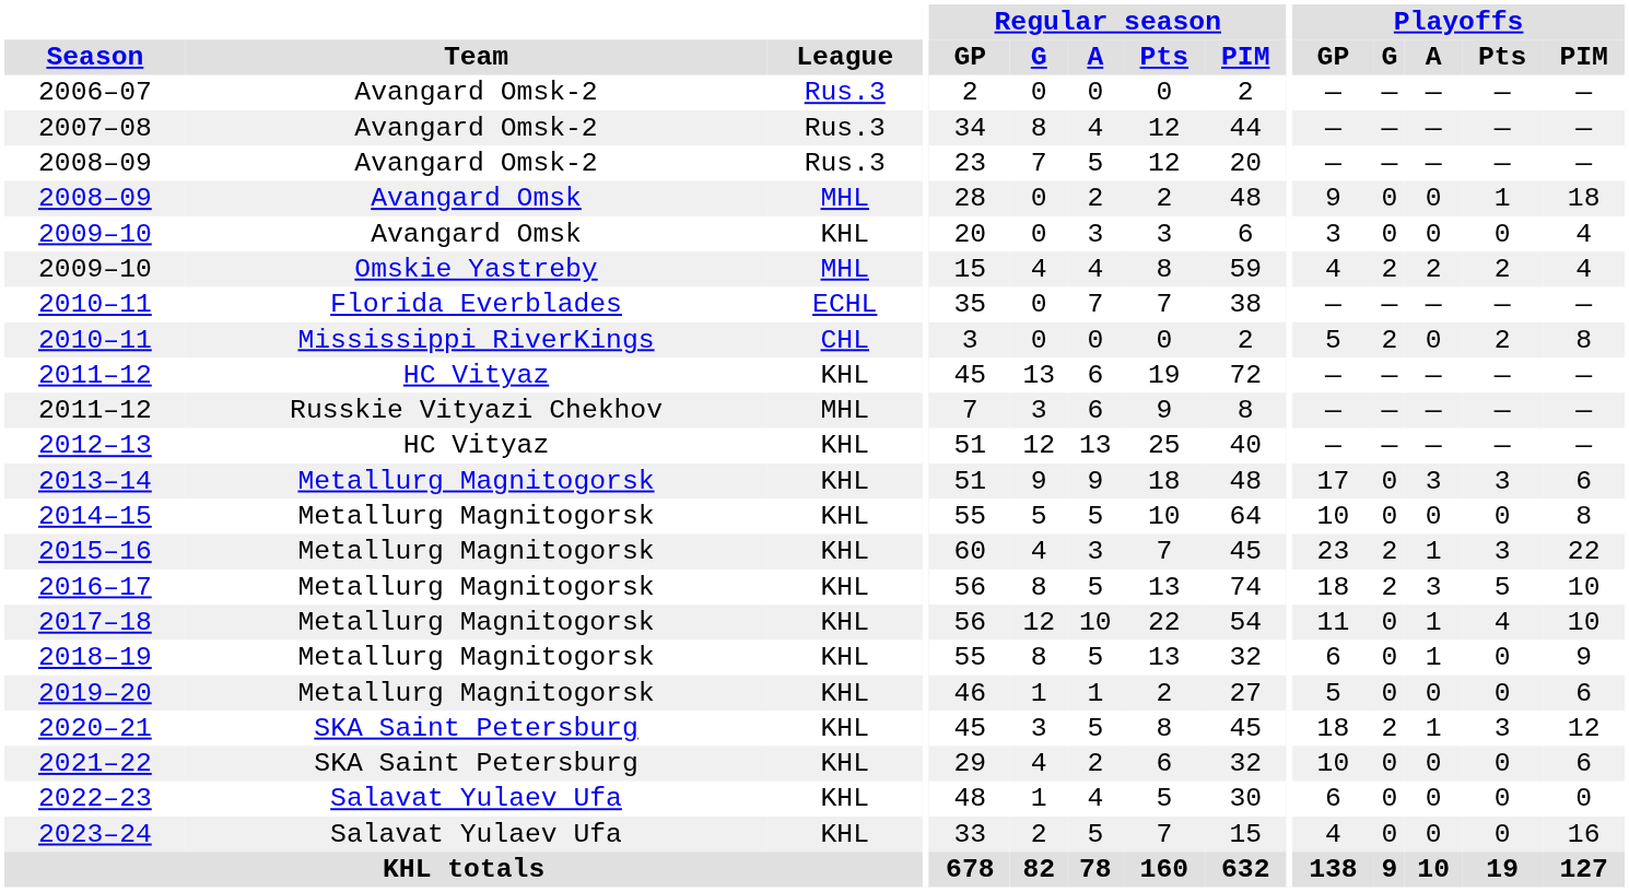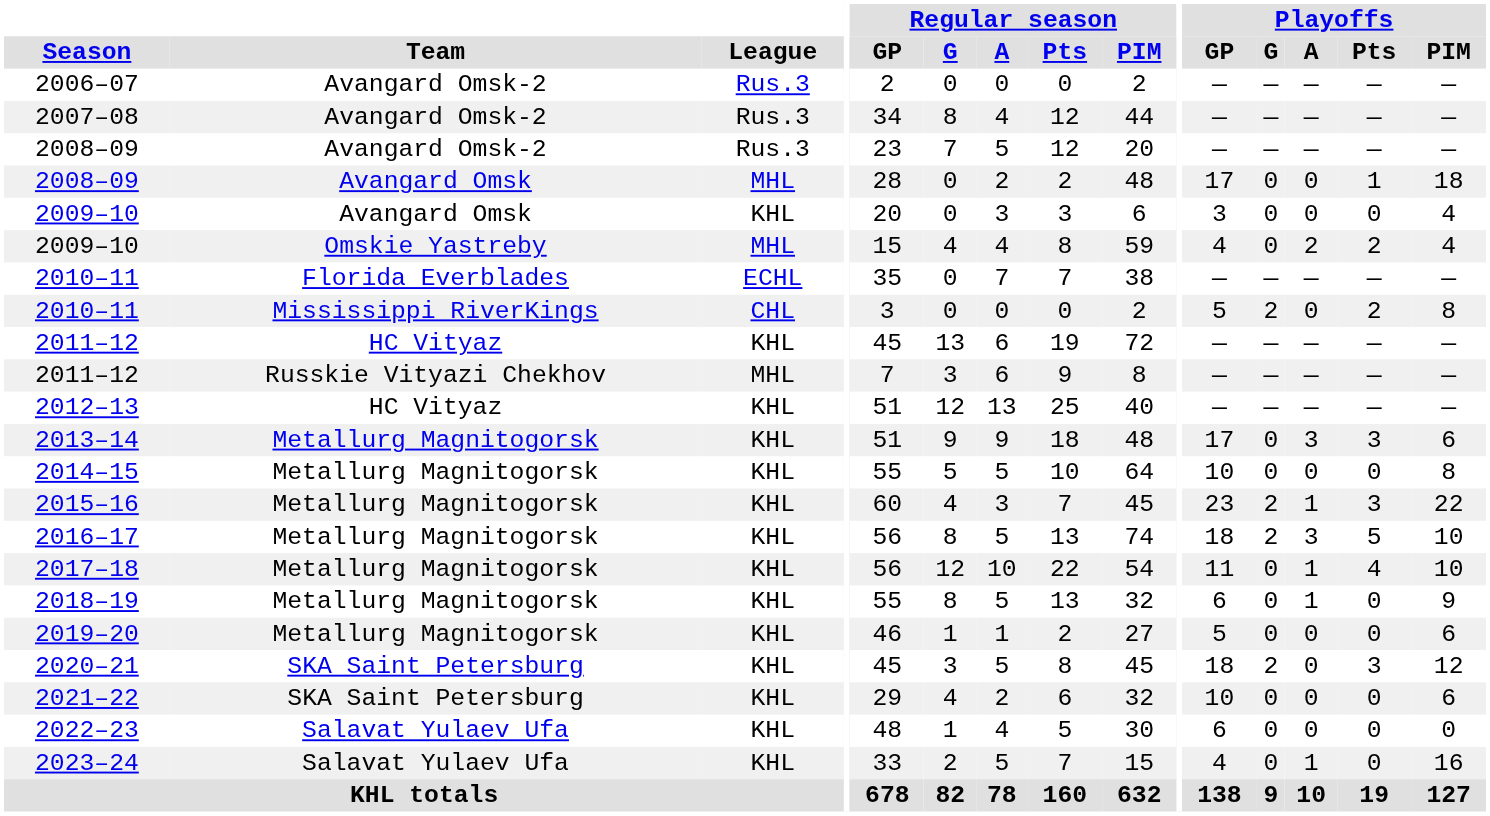2008–09 / Avangard Omsk | Playoffs / GP: 9 -> 17
2009–10 / Omskie Yastreby | Playoffs / G: 2 -> 0
2020–21 | Playoffs / A: 1 -> 0
2023–24 | Playoffs / A: 0 -> 1
